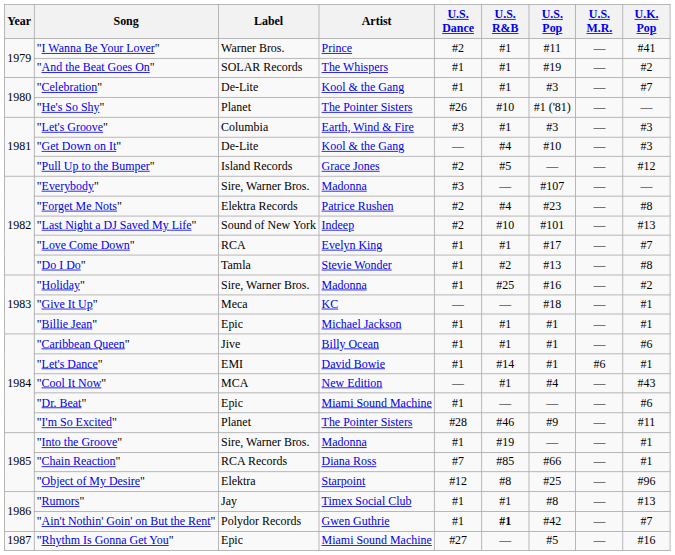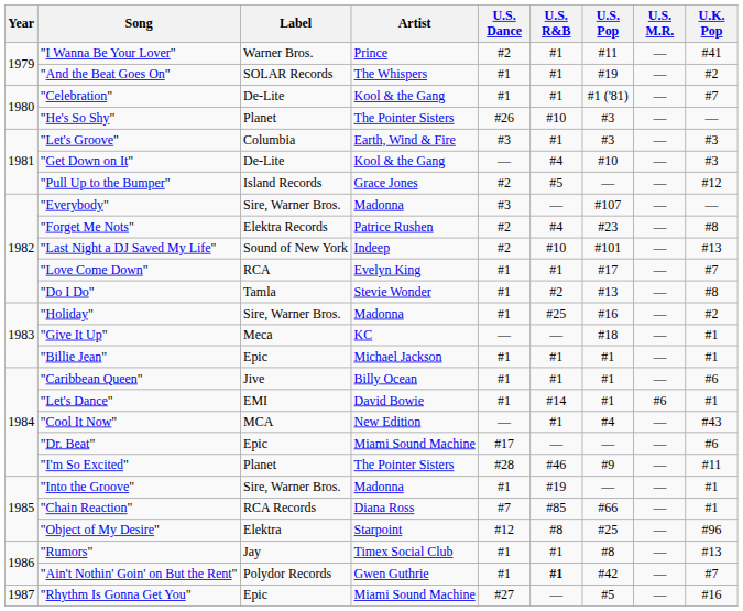"Celebration" | U.S. Pop: #3 -> #1 ('81)
"He's So Shy" | U.S. Pop: #1 ('81) -> #3
"Dr. Beat" | U.S. Dance: #1 -> #17
